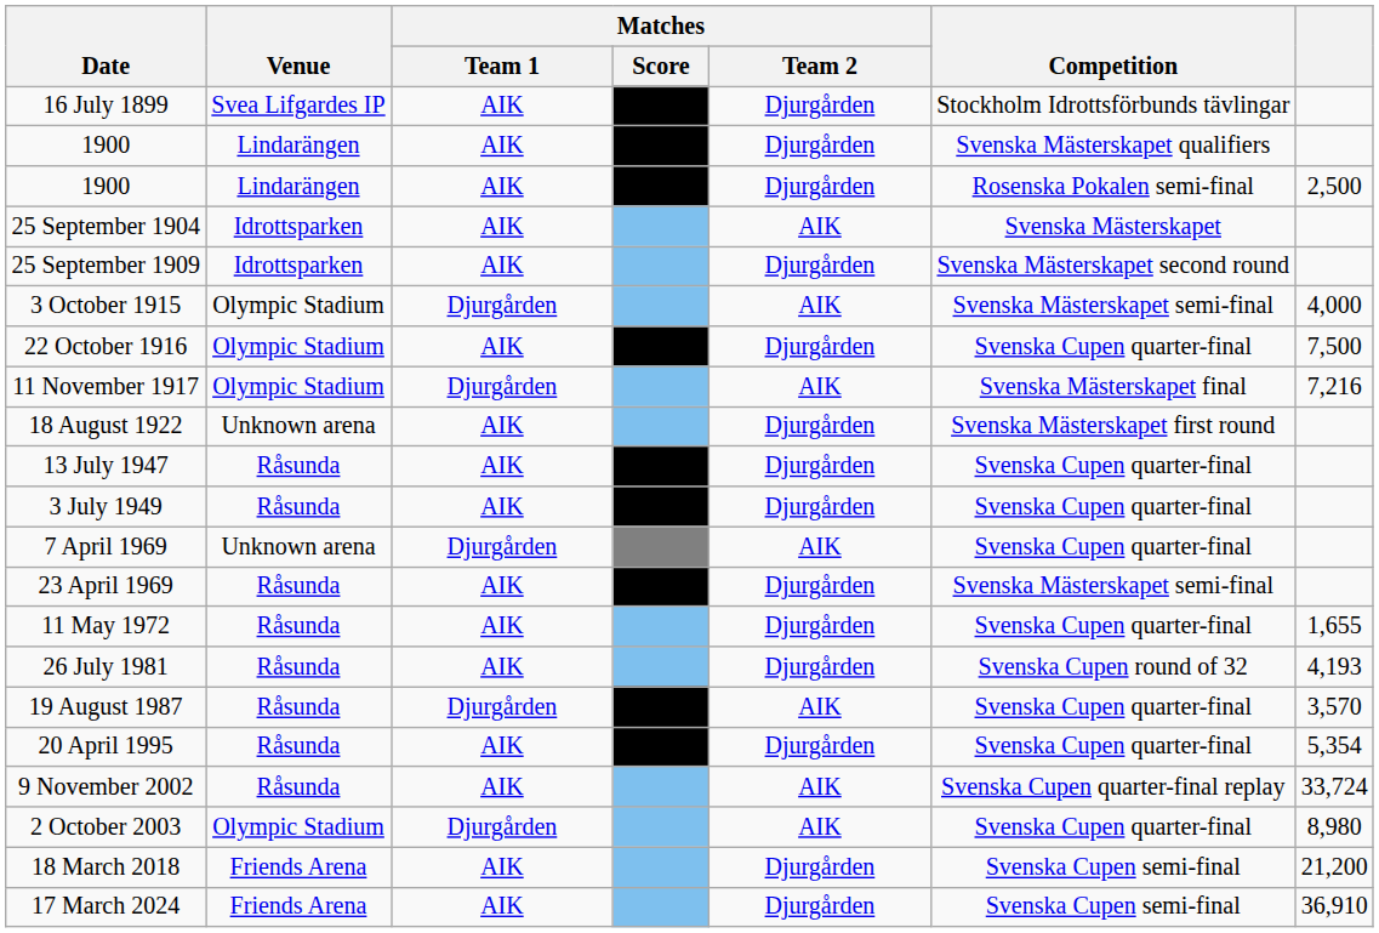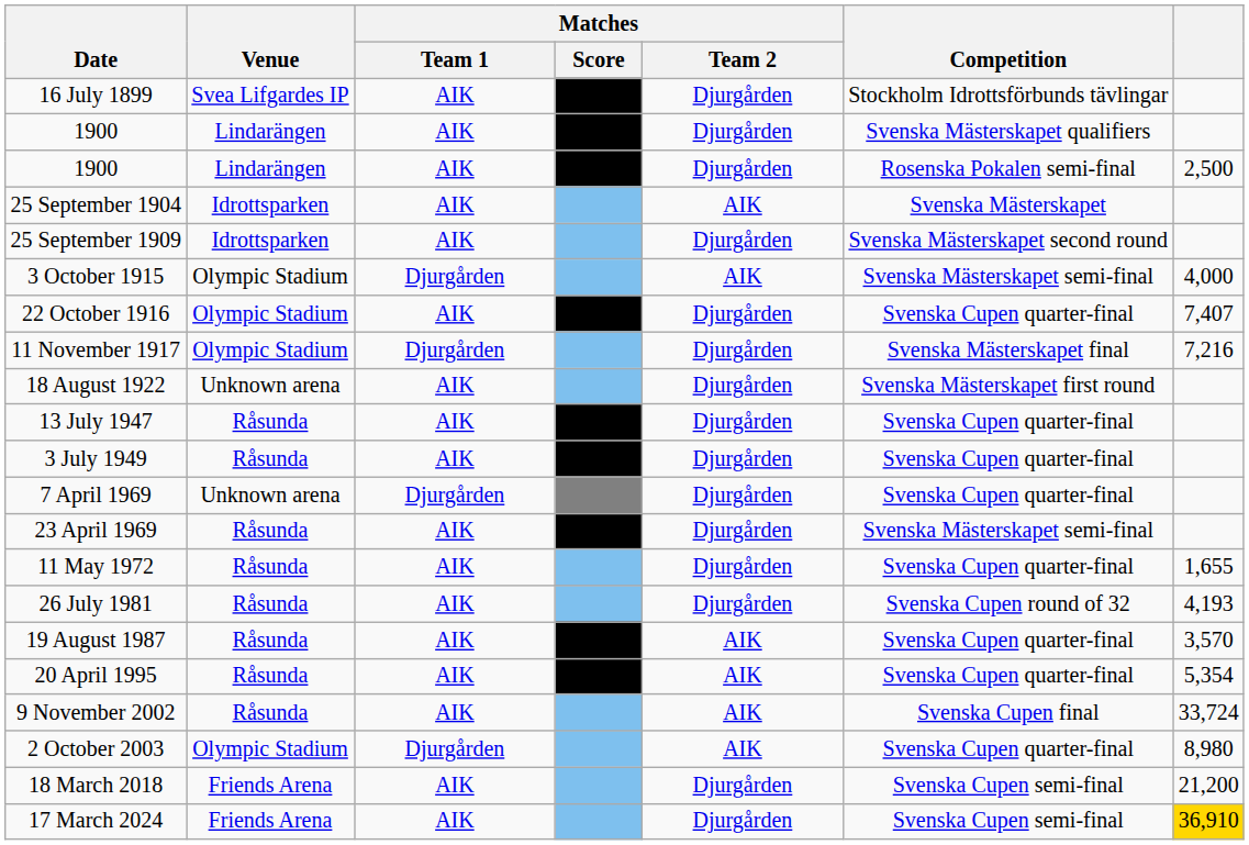22 October 1916 | column 7: 7,500 -> 7,407
11 November 1917 | Matches / Team 2: AIK -> Djurgården
7 April 1969 | Matches / Team 2: AIK -> Djurgården
19 August 1987 | Matches / Team 1: Djurgården -> AIK
20 April 1995 | Matches / Team 2: Djurgården -> AIK
9 November 2002 | Competition: Svenska Cupen quarter-final replay -> Svenska Cupen final
17 March 2024 | column 7: no background -> gold background
